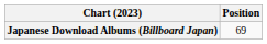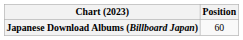Japanese Download Albums (Billboard Japan) | Position: 69 -> 60
